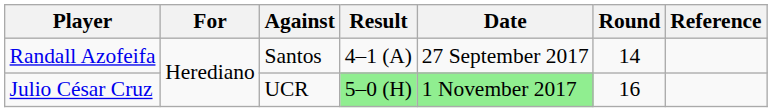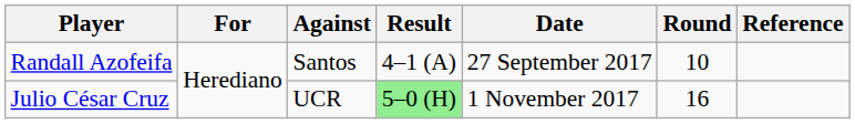Randall Azofeifa | Round: 14 -> 10
Julio César Cruz | Date: lightgreen background -> no background
